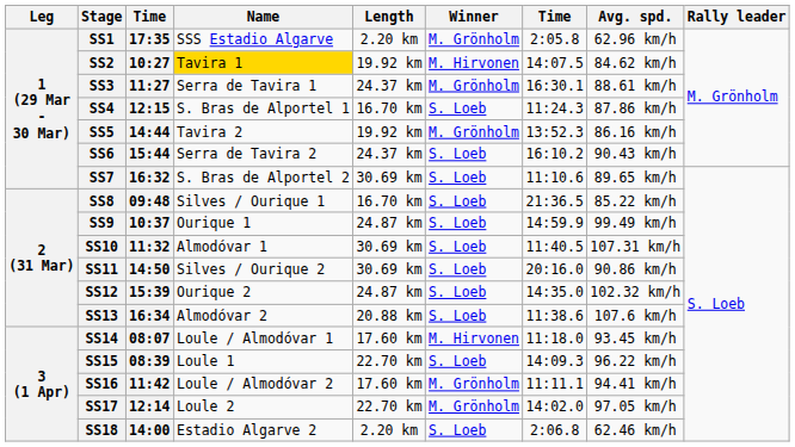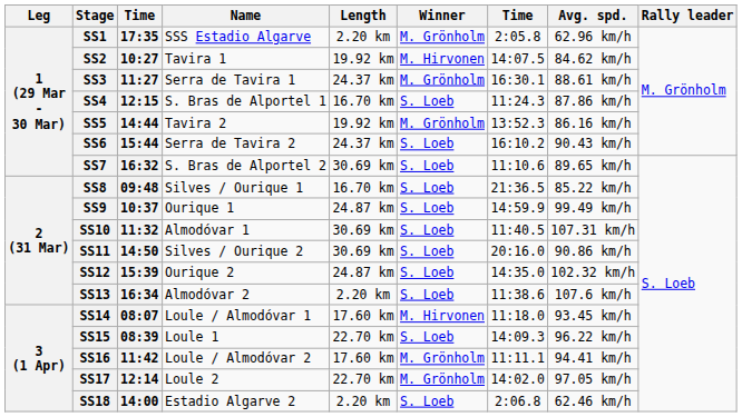SS2 | Name: gold background -> no background
SS13 | Length: 20.88 km -> 2.20 km
